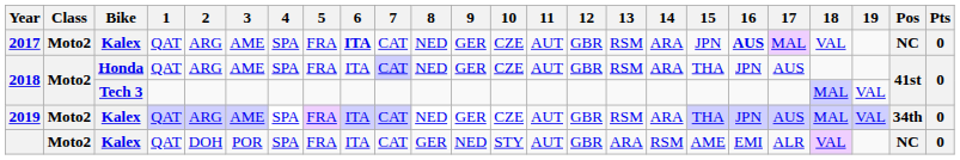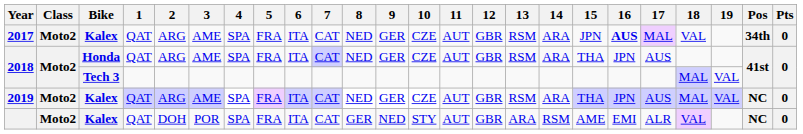2017 | 6: bold -> normal
2017 | Pos: NC -> 34th
2019 | Pos: 34th -> NC
